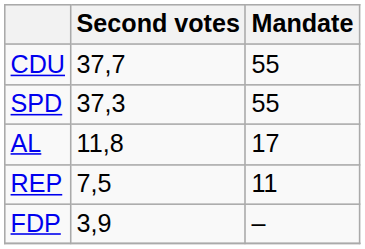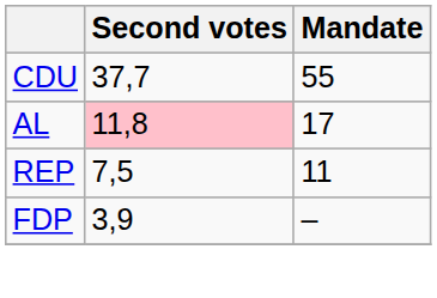- row: SPD | 37,3 | 55
AL | Second votes: no background -> pink background
